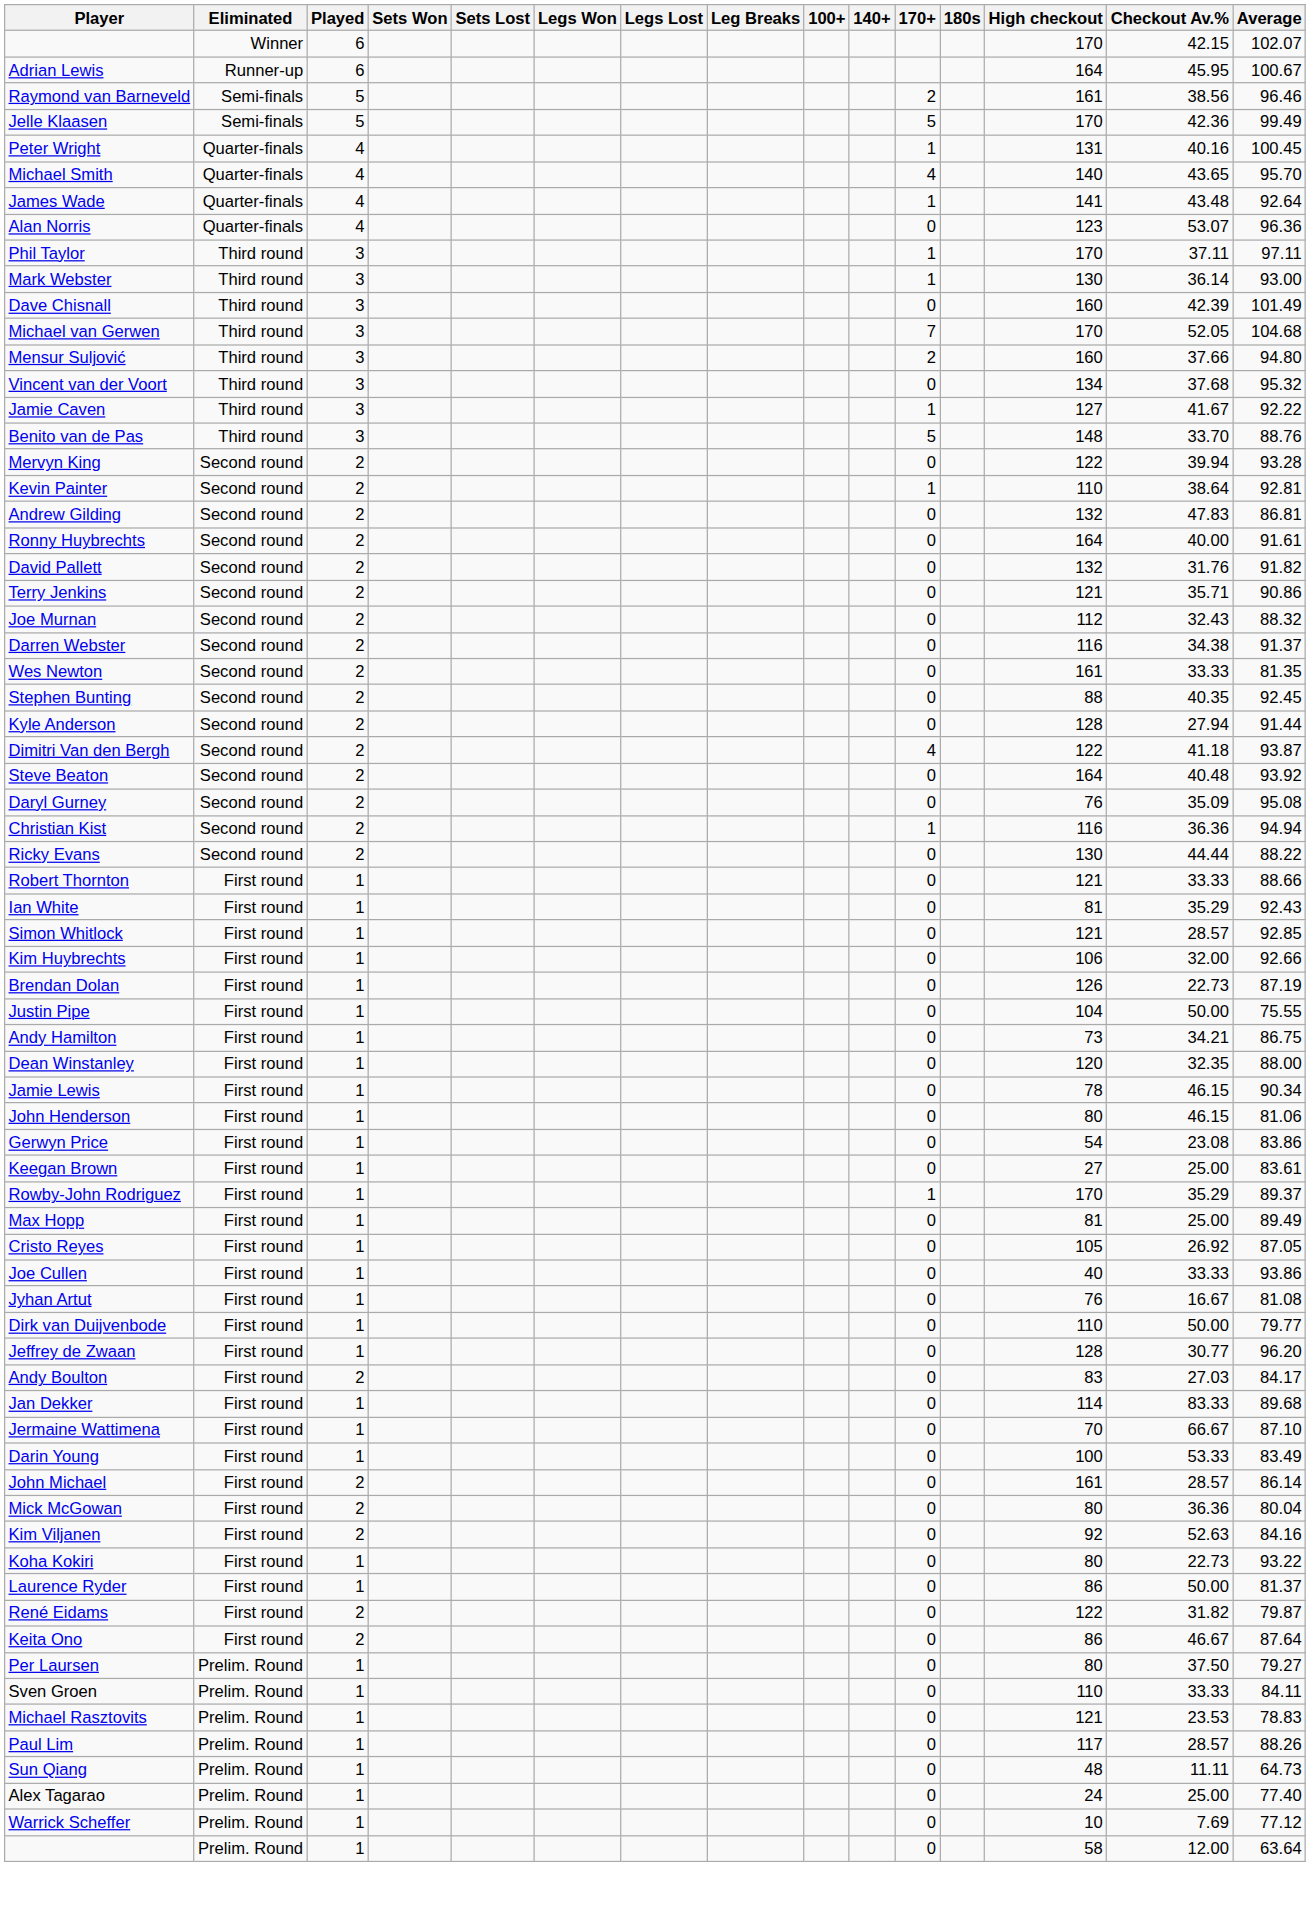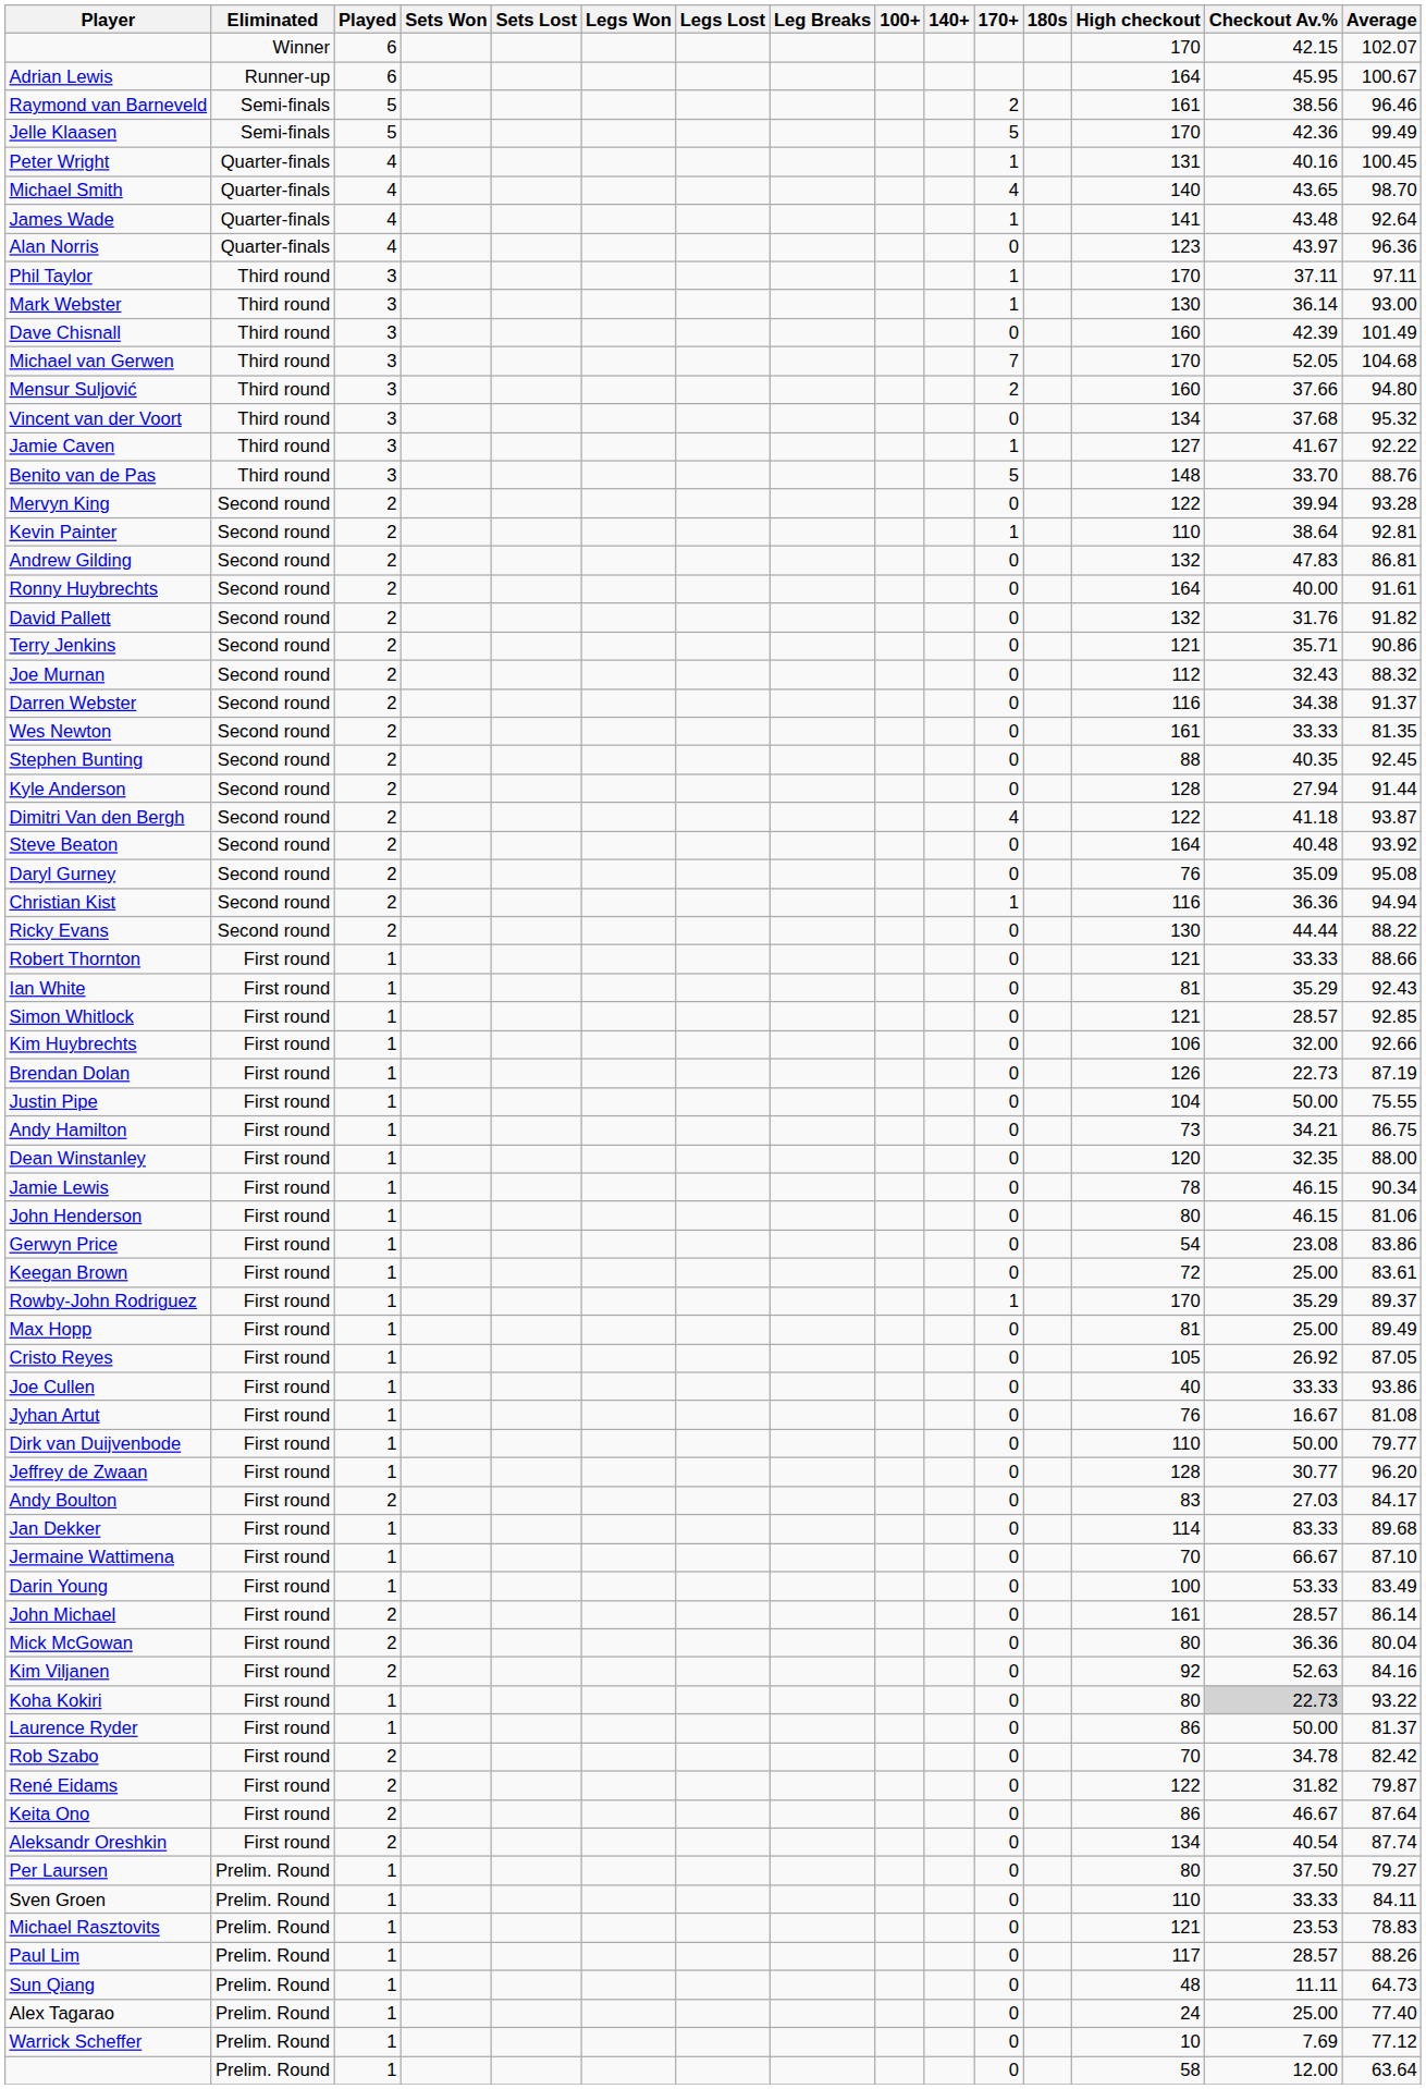Michael Smith | Average: 95.70 -> 98.70
Alan Norris | Checkout Av.%: 53.07 -> 43.97
Keegan Brown | High checkout: 27 -> 72
Koha Kokiri | Checkout Av.%: no background -> lightgrey background
+ row: Rob Szabo | First round | 2 | 0 | 70 | 34.78 | 82.42
+ row: Aleksandr Oreshkin | First round | 2 | 0 | 134 | 40.54 | 87.74
